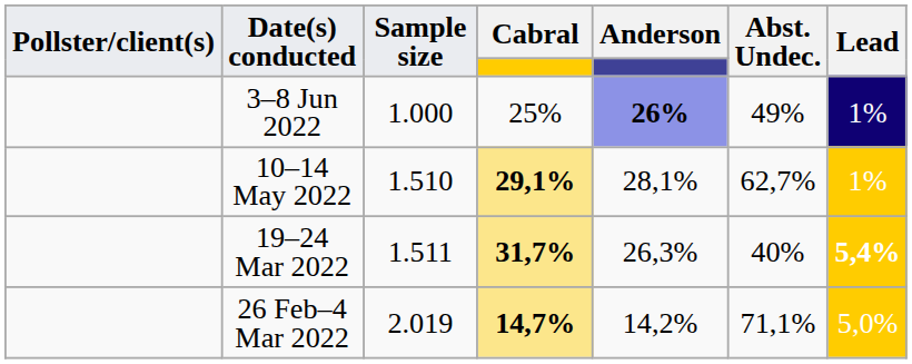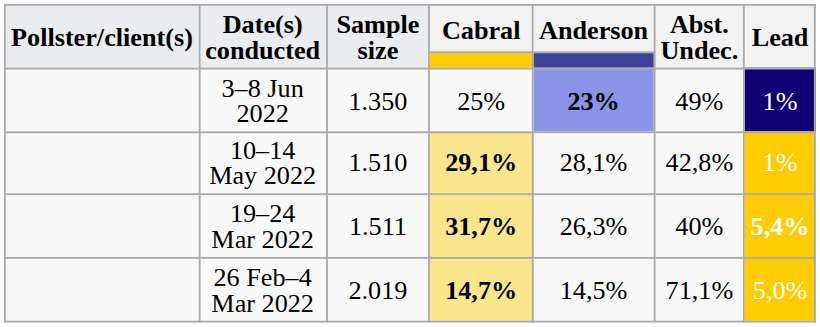3–8 Jun 2022 | Sample size: 1.000 -> 1.350
3–8 Jun 2022 | Anderson: 26% -> 23%
10–14 May 2022 | Abst. Undec.: 62,7% -> 42,8%
26 Feb–4 Mar 2022 | Anderson: 14,2% -> 14,5%
